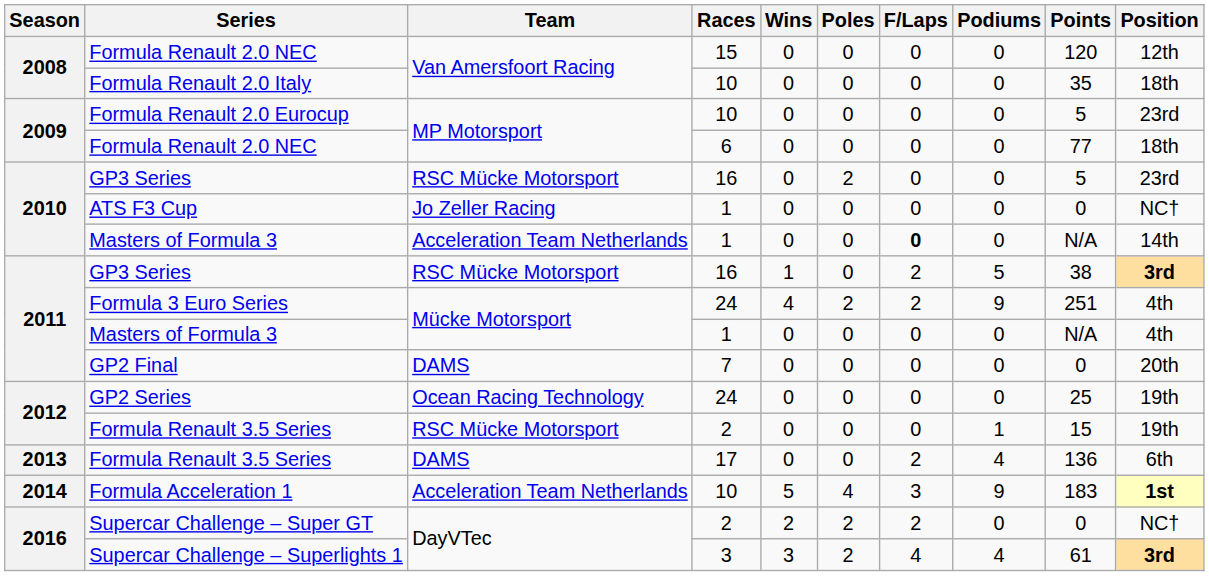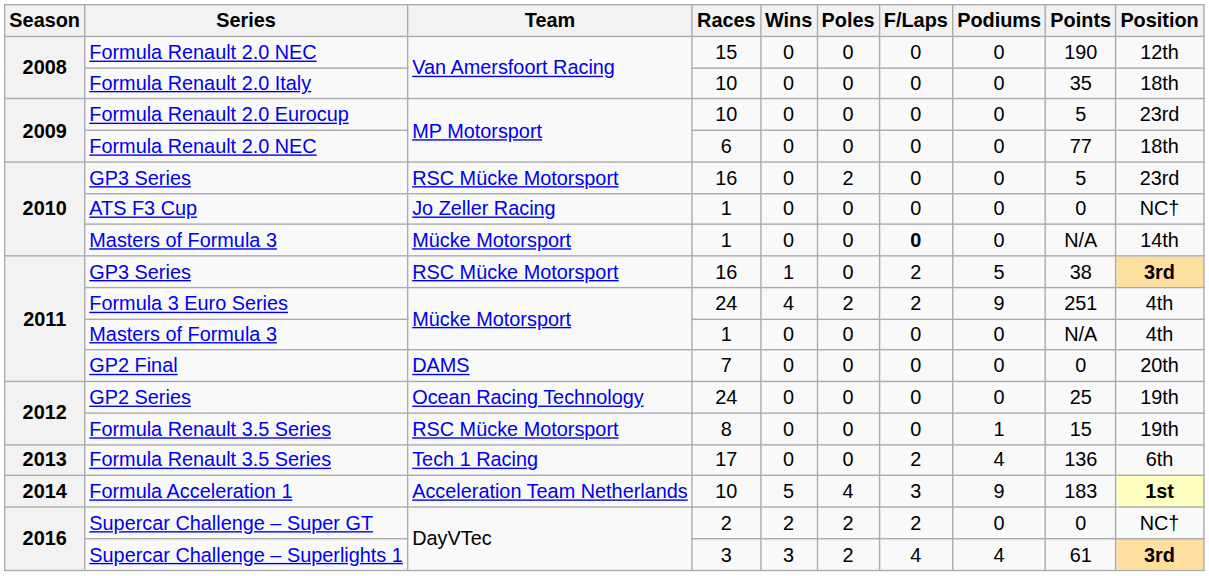2008 / Formula Renault 2.0 NEC | Points: 120 -> 190
2010 / Masters of Formula 3 | Team: Acceleration Team Netherlands -> Mücke Motorsport
2012 / Formula Renault 3.5 Series | Races: 2 -> 8
2013 / Formula Renault 3.5 Series | Team: DAMS -> Tech 1 Racing
